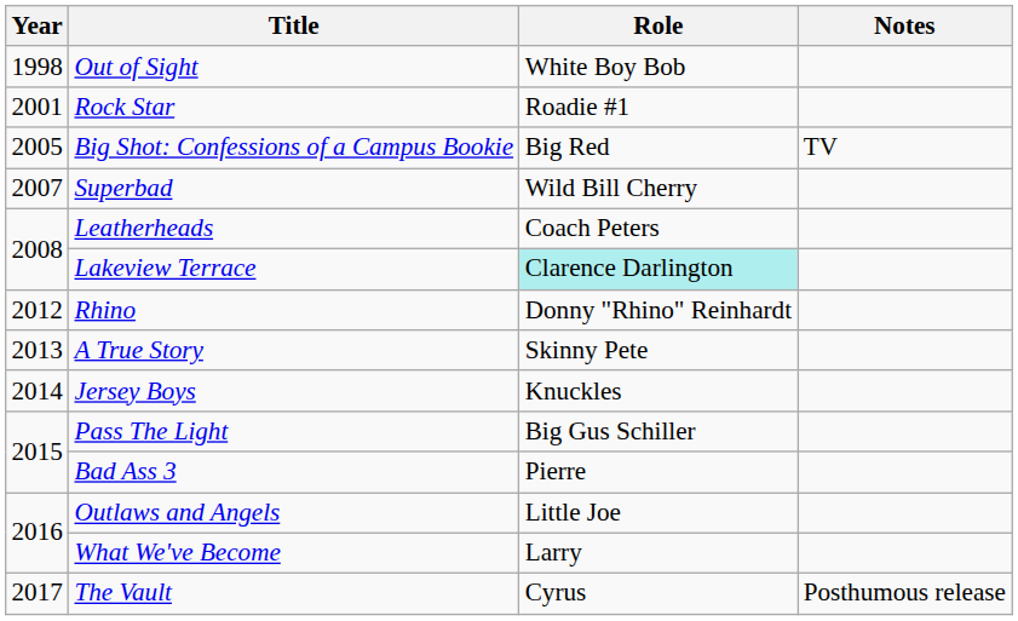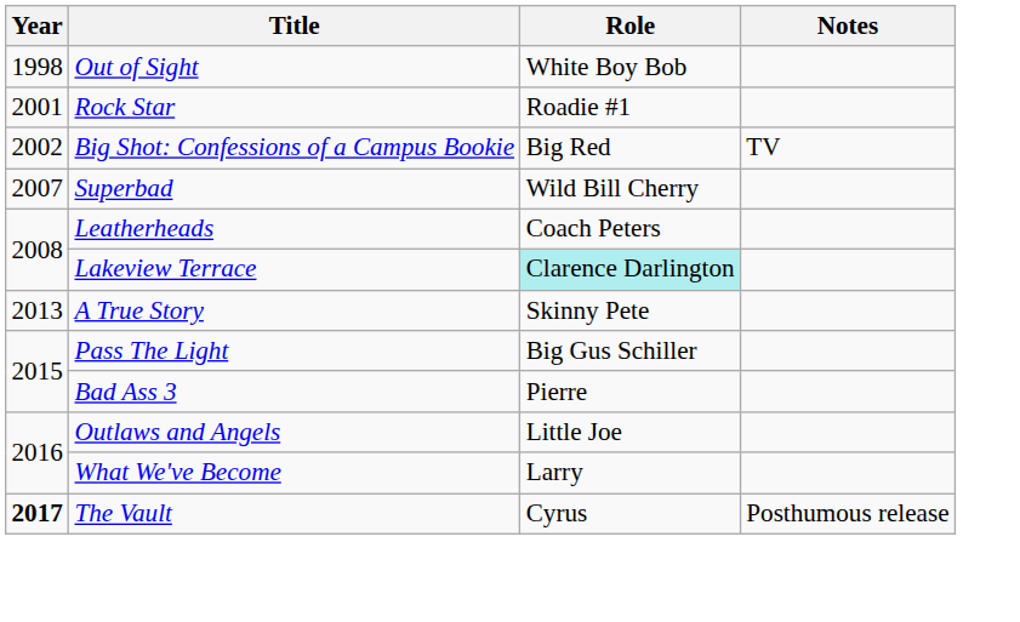Big Shot: Confessions of a Campus Bookie | Year: 2005 -> 2002
- row: 2012 | Rhino | Donny "Rhino" Reinhardt
- row: 2014 | Jersey Boys | Knuckles
The Vault | Year: normal -> bold
